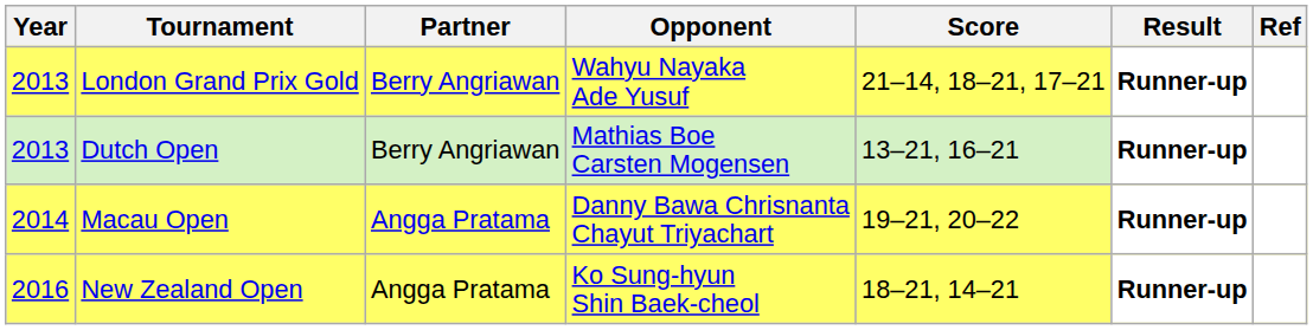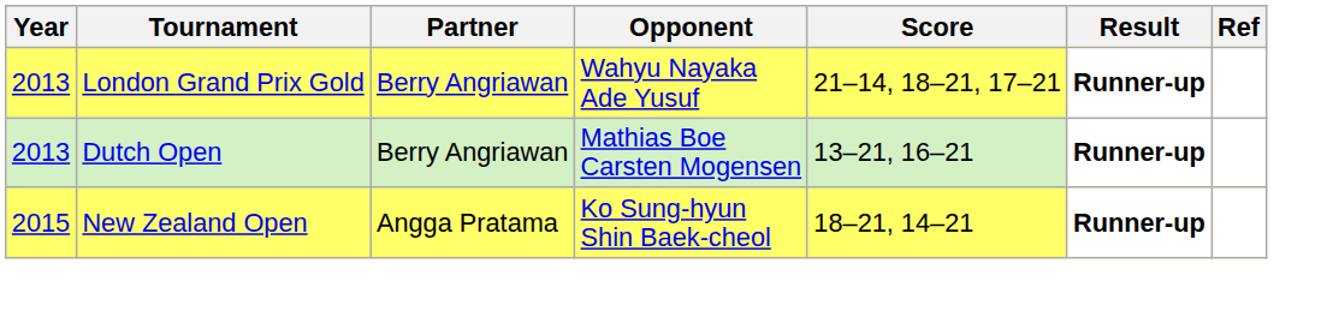- row: 2014 | Macau Open | Angga Pratama | Danny Bawa Chrisnanta Chayut Triyachart | 19–21, 20–22 | Runner-up
New Zealand Open | Year: 2016 -> 2015
